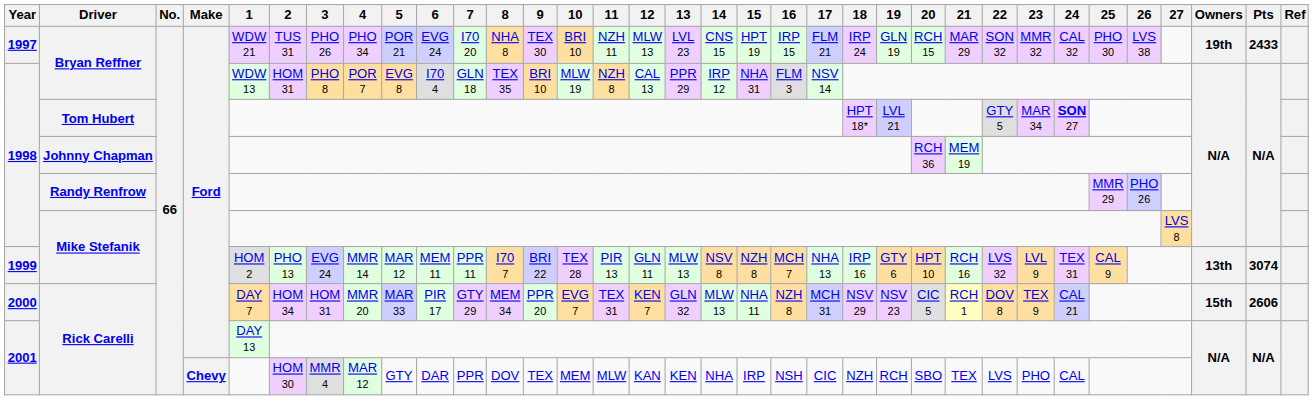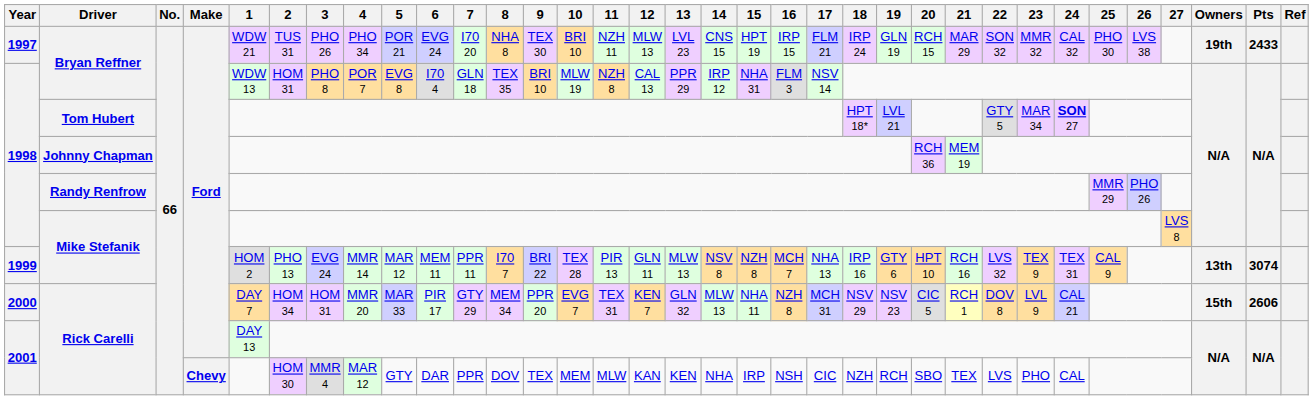1999 / Mike Stefanik | 23: LVL 9 -> TEX 9
2000 / Rick Carelli | 23: TEX 9 -> LVL 9
